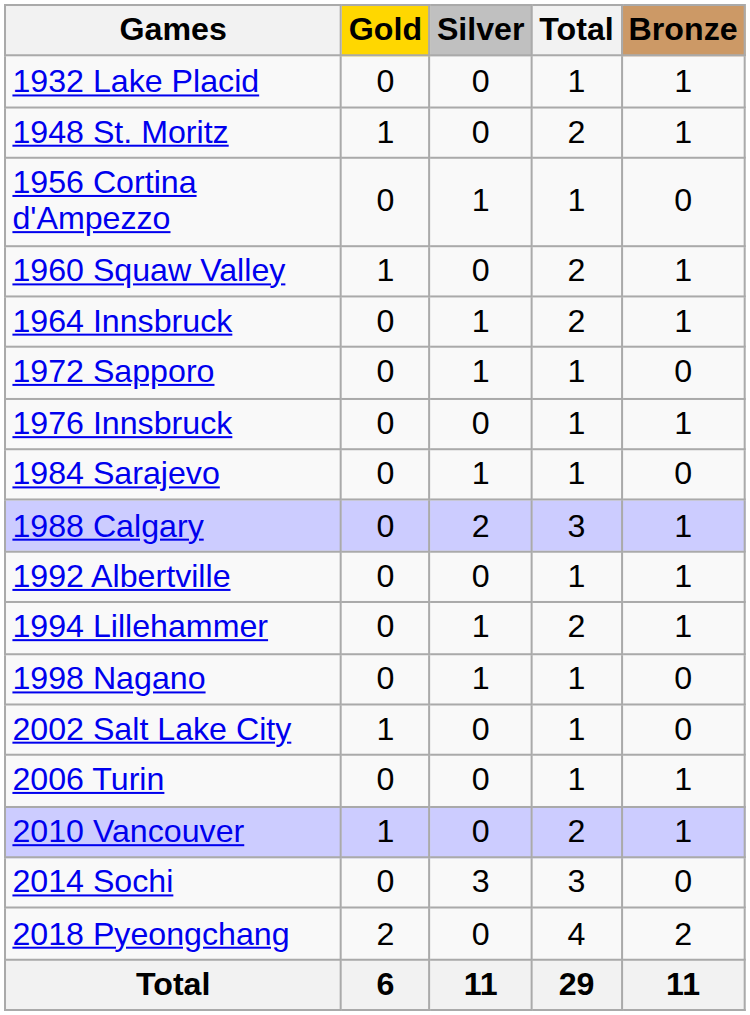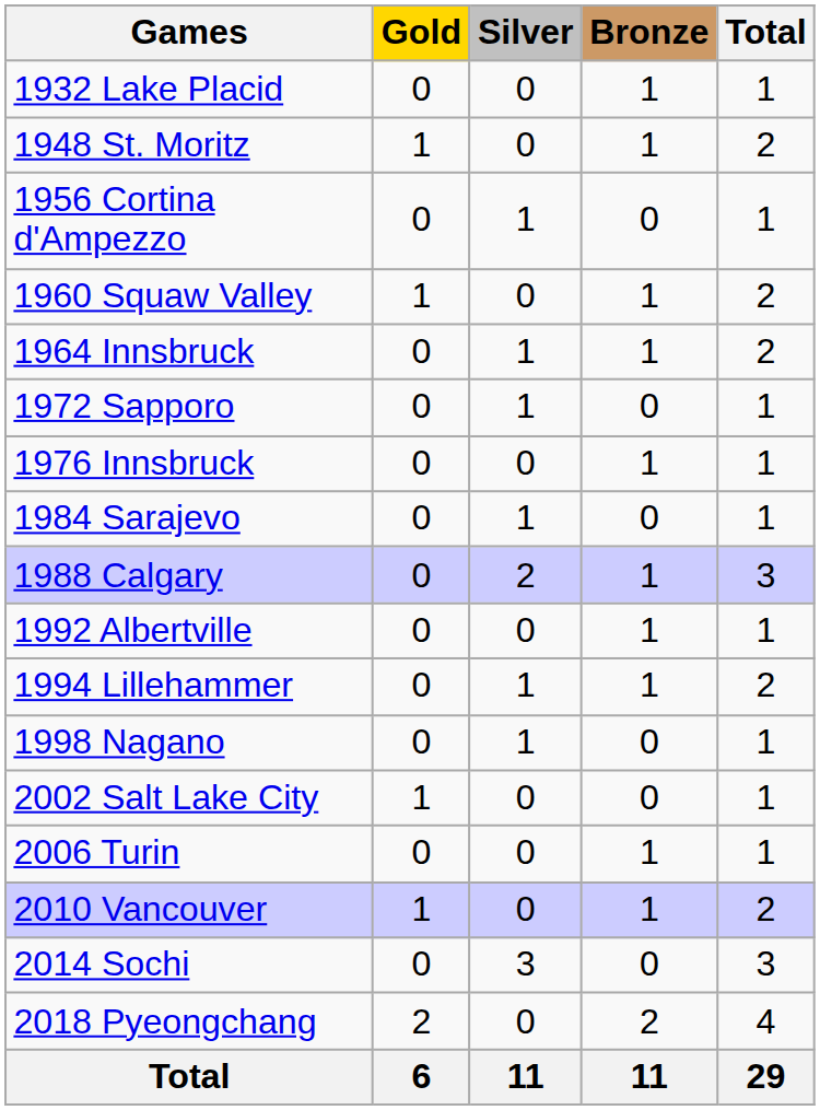columns swapped: Bronze <-> Total
